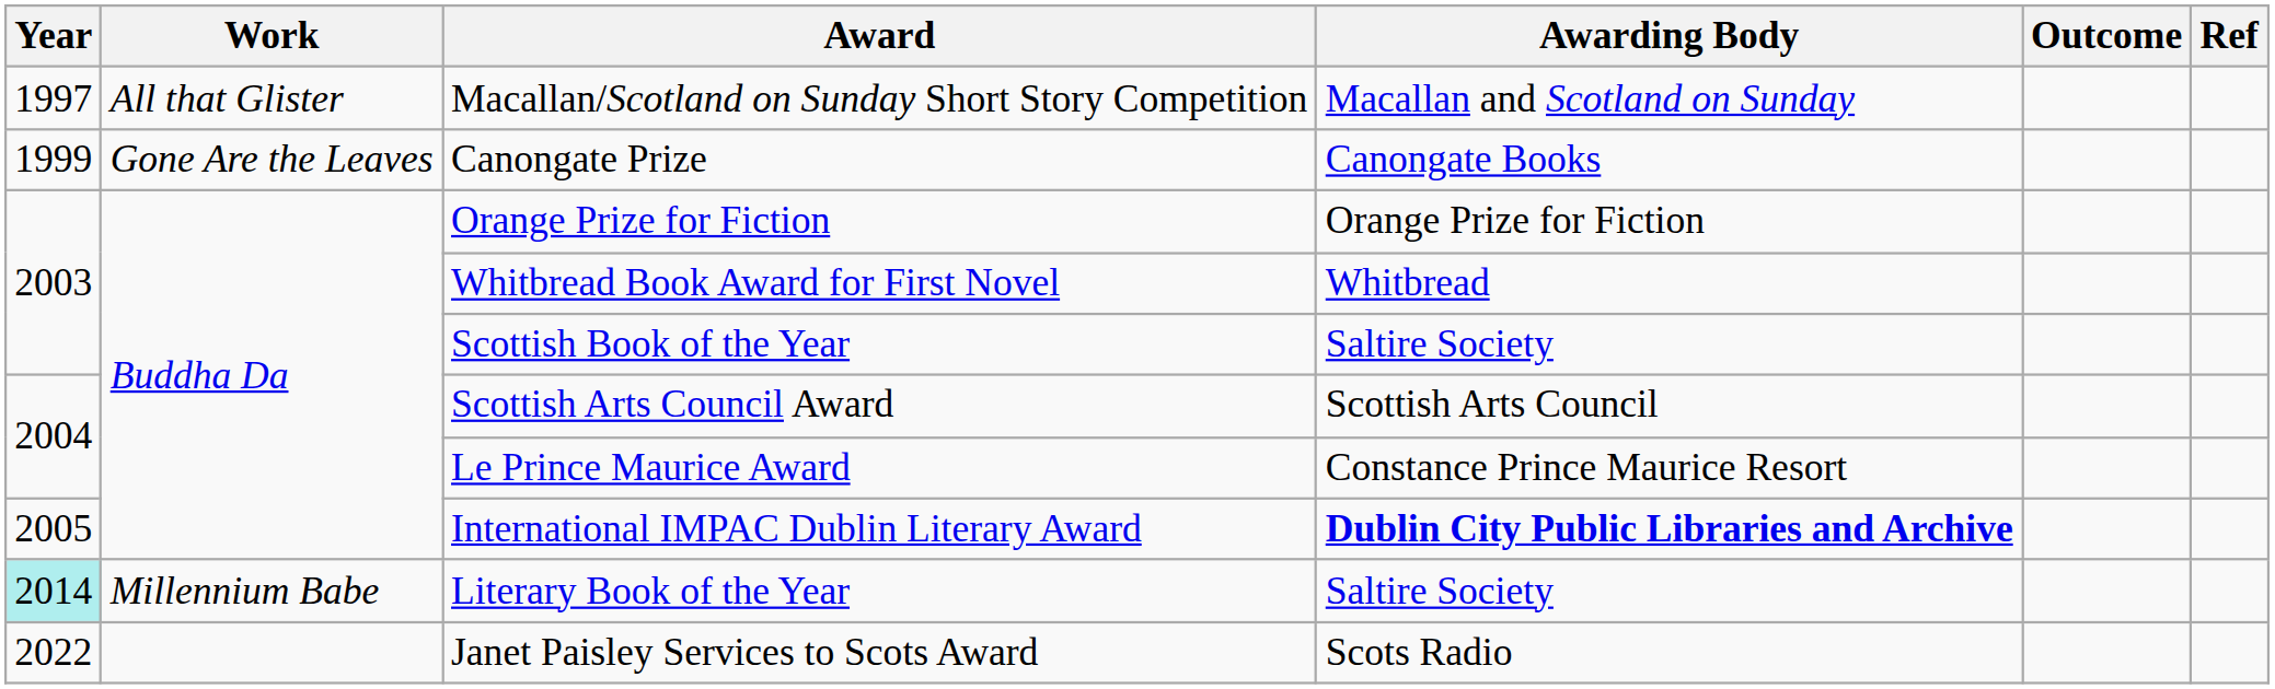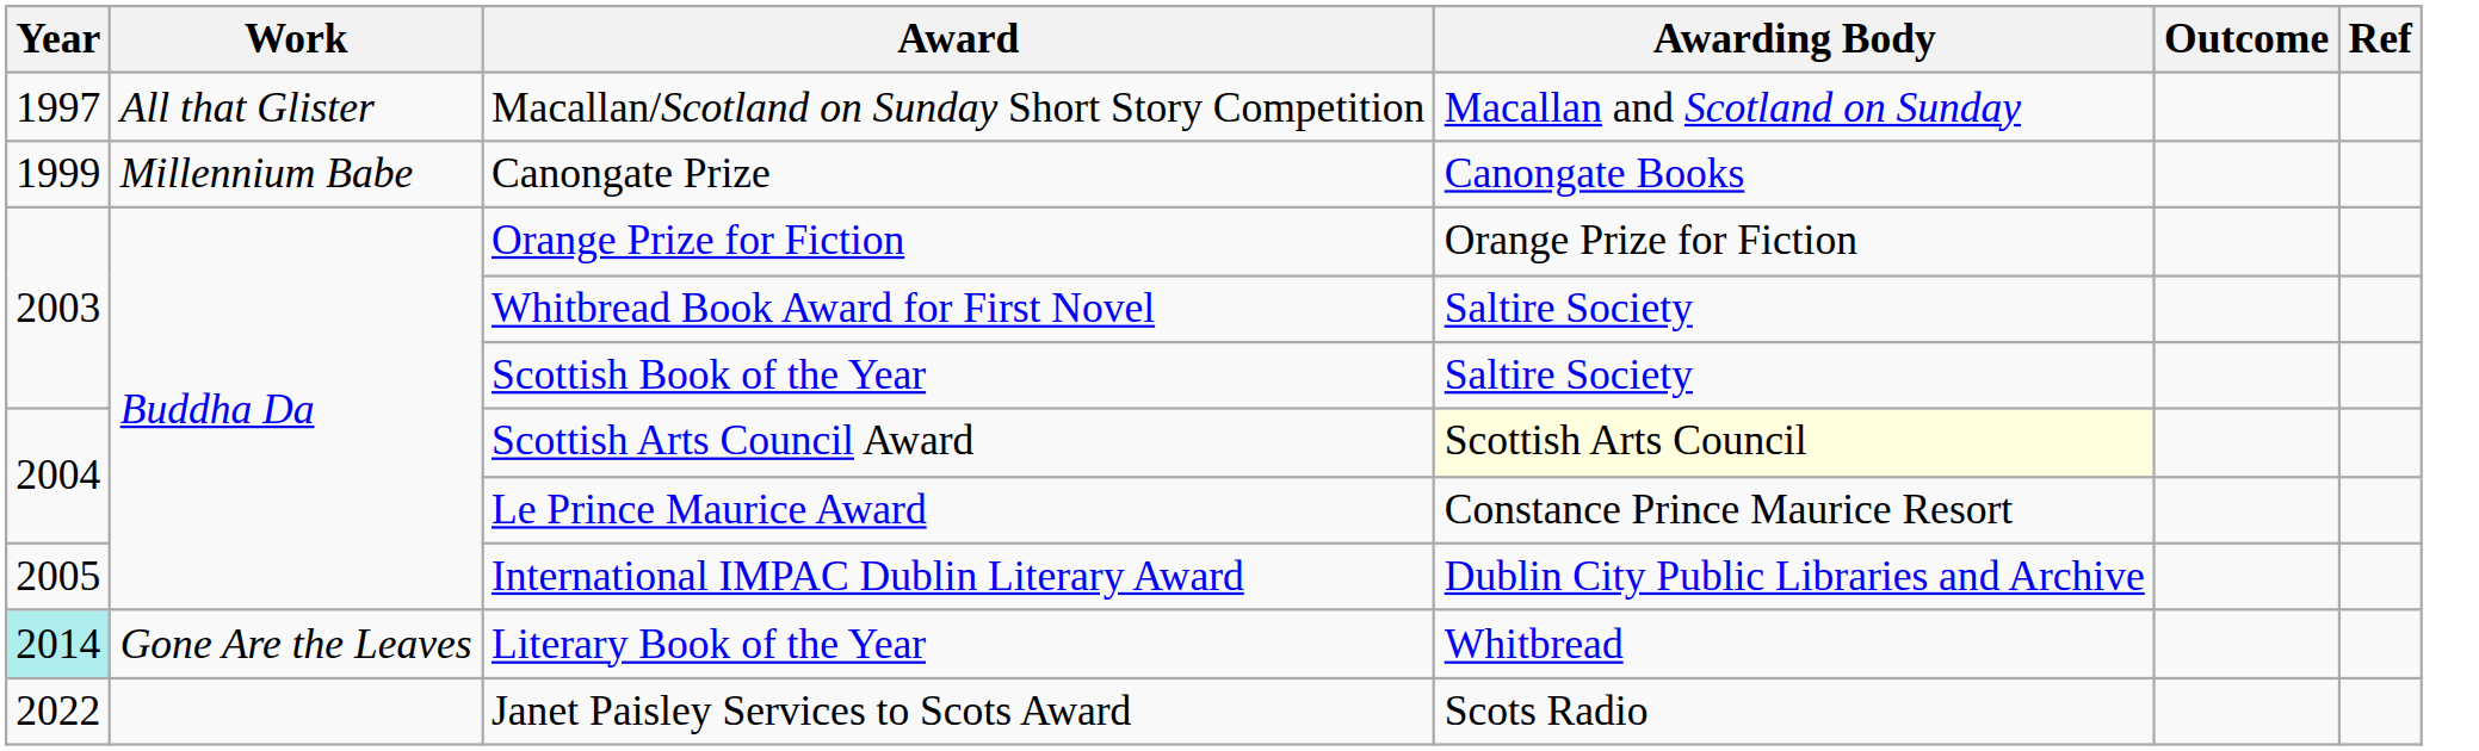Canongate Prize | Work: Gone Are the Leaves -> Millennium Babe
Whitbread Book Award for First Novel | Awarding Body: Whitbread -> Saltire Society
Scottish Arts Council Award | Awarding Body: no background -> lightyellow background
International IMPAC Dublin Literary Award | Awarding Body: bold -> normal
Literary Book of the Year | Work: Millennium Babe -> Gone Are the Leaves
Literary Book of the Year | Awarding Body: Saltire Society -> Whitbread
